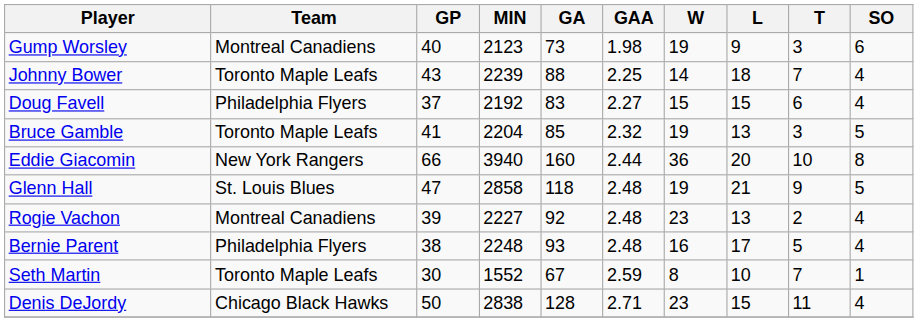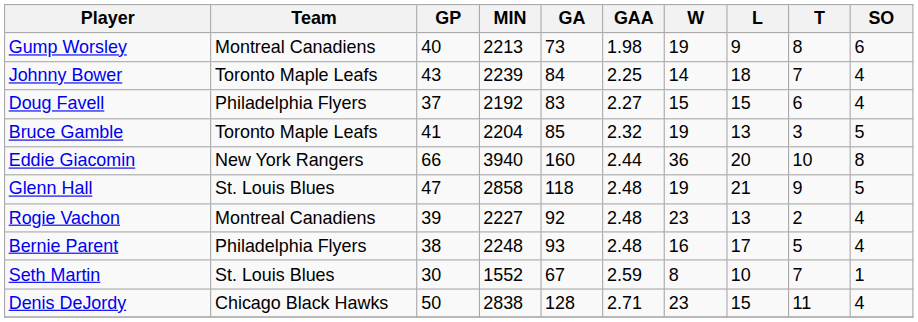Gump Worsley | MIN: 2123 -> 2213
Gump Worsley | T: 3 -> 8
Johnny Bower | GA: 88 -> 84
Seth Martin | Team: Toronto Maple Leafs -> St. Louis Blues
